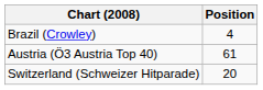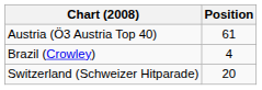rows swapped: Austria (Ö3 Austria Top 40) <-> Brazil (Crowley)
